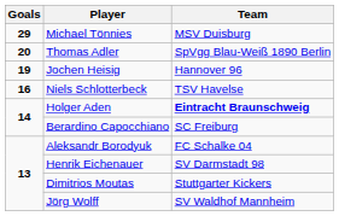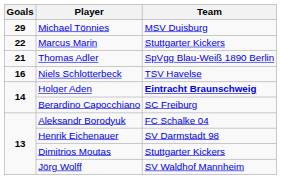+ row: 22 | Marcus Marin | Stuttgarter Kickers
Thomas Adler | Goals: 20 -> 21
- row: 19 | Jochen Heisig | Hannover 96
